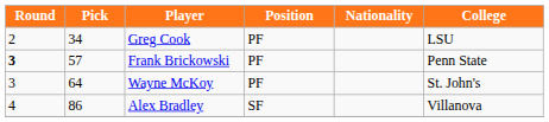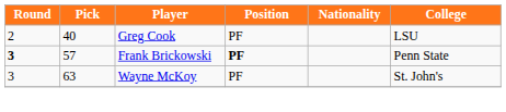Greg Cook | Pick: 34 -> 40
Frank Brickowski | Position: normal -> bold
Wayne McKoy | Pick: 64 -> 63
- row: 4 | 86 | Alex Bradley | SF | Villanova
